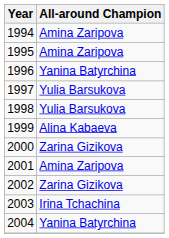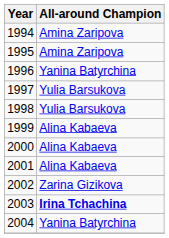2000 | All-around Champion: Zarina Gizikova -> Alina Kabaeva
2001 | All-around Champion: Amina Zaripova -> Alina Kabaeva
2003 | All-around Champion: normal -> bold
